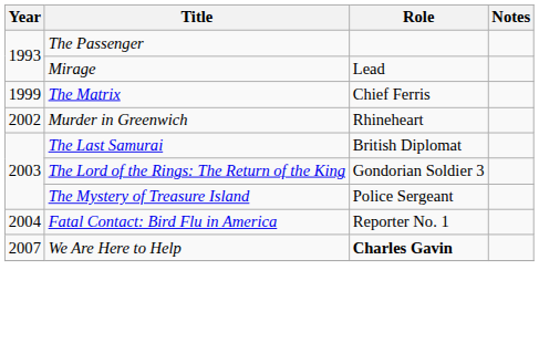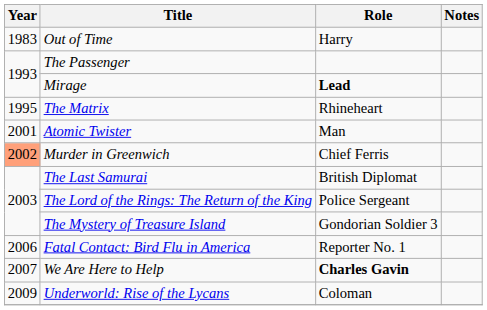+ row: 1983 | Out of Time | Harry
Mirage | Role: normal -> bold
The Matrix | Year: 1999 -> 1995
The Matrix | Role: Chief Ferris -> Rhineheart
+ row: 2001 | Atomic Twister | Man
Murder in Greenwich | Year: no background -> lightsalmon background
Murder in Greenwich | Role: Rhineheart -> Chief Ferris
The Lord of the Rings: The Return of the King | Role: Gondorian Soldier 3 -> Police Sergeant
The Mystery of Treasure Island | Role: Police Sergeant -> Gondorian Soldier 3
Fatal Contact: Bird Flu in America | Year: 2004 -> 2006
+ row: 2009 | Underworld: Rise of the Lycans | Coloman
